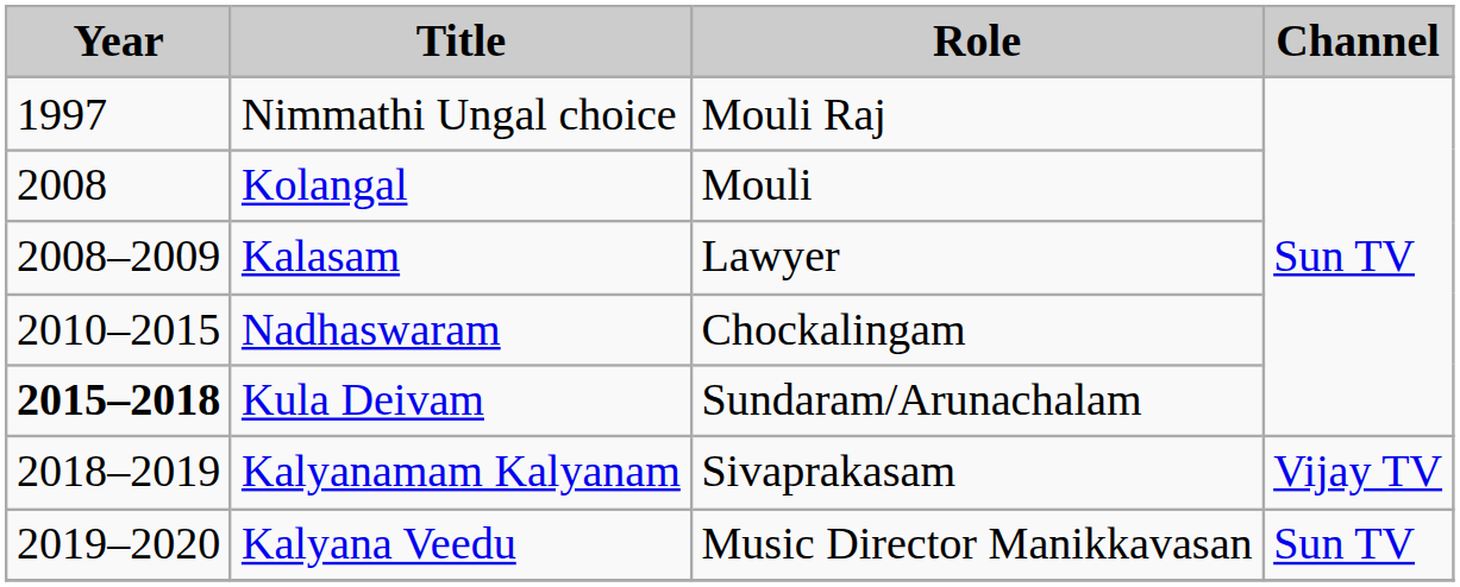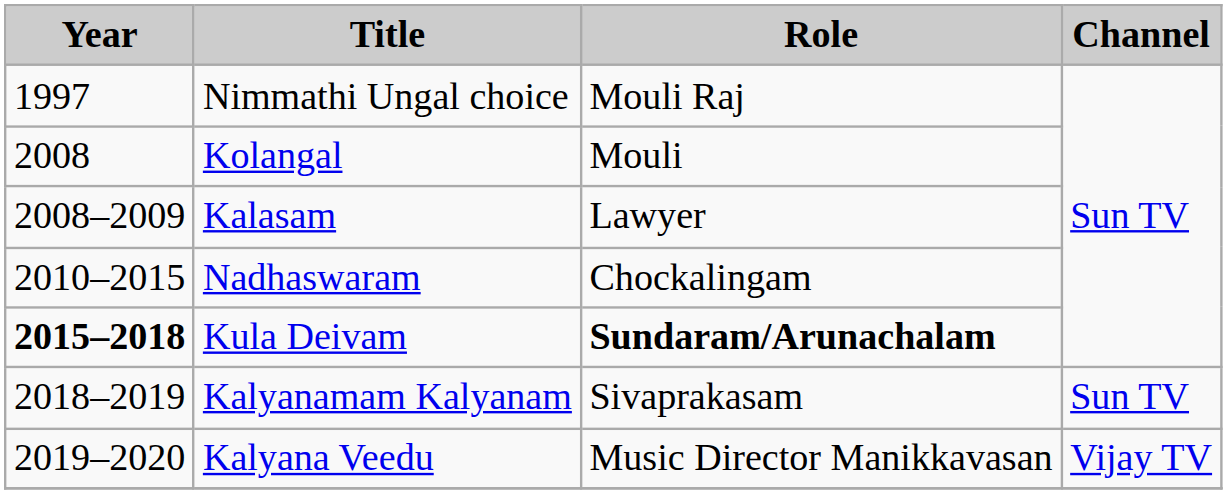Kula Deivam | Role: normal -> bold
Kalyanamam Kalyanam | Channel: Vijay TV -> Sun TV
Kalyana Veedu | Channel: Sun TV -> Vijay TV
